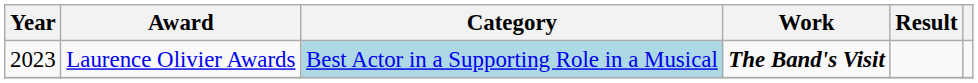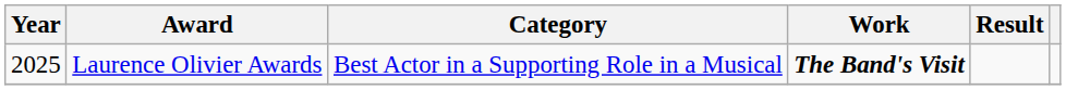Laurence Olivier Awards | Year: 2023 -> 2025
Laurence Olivier Awards | Category: lightblue background -> no background
